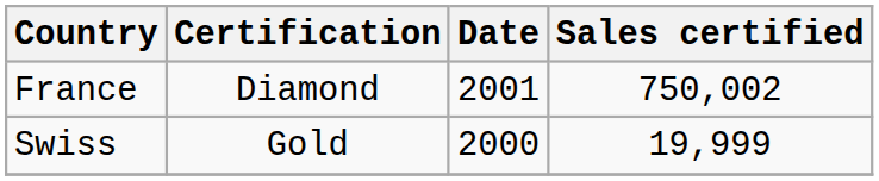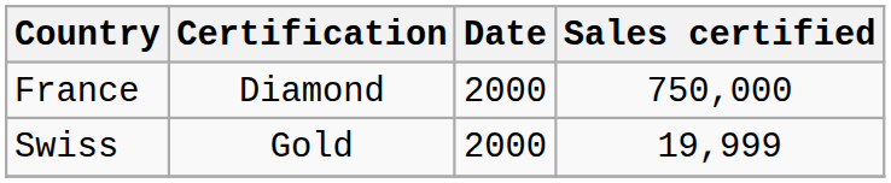France | Date: 2001 -> 2000
France | Sales certified: 750,002 -> 750,000
